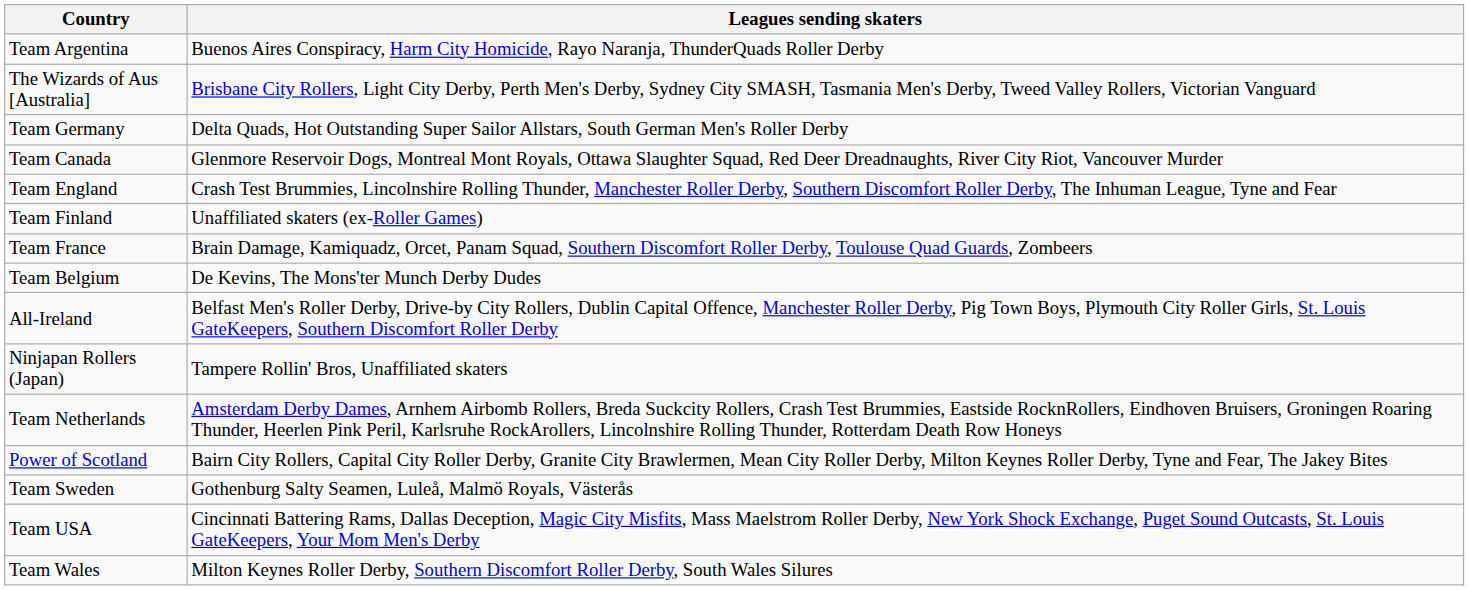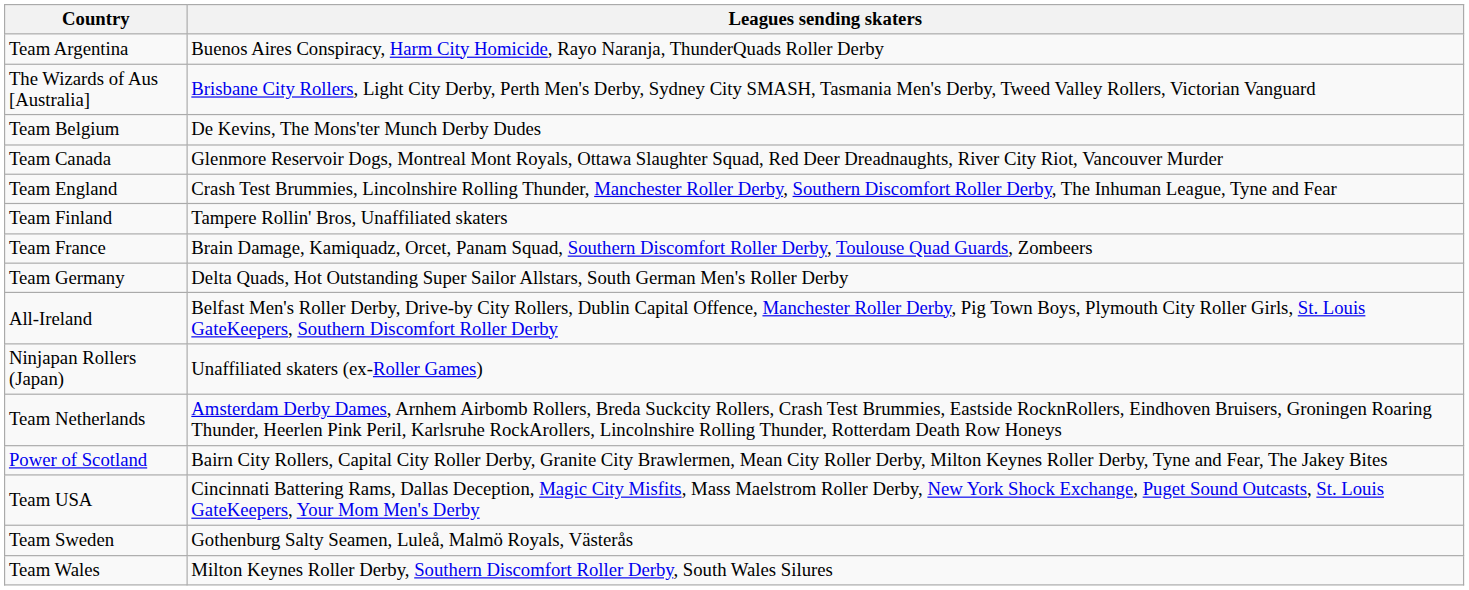rows swapped: Team Belgium <-> Team Germany
Team Finland | Leagues sending skaters: Unaffiliated skaters (ex-Roller Games) -> Tampere Rollin' Bros, Unaffiliated skaters
Ninjapan Rollers (Japan) | Leagues sending skaters: Tampere Rollin' Bros, Unaffiliated skaters -> Unaffiliated skaters (ex-Roller Games)
rows swapped: Team Sweden <-> Team USA
